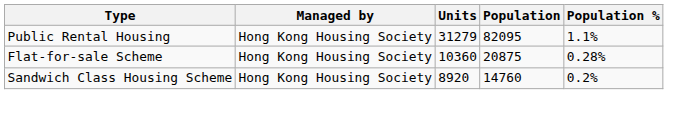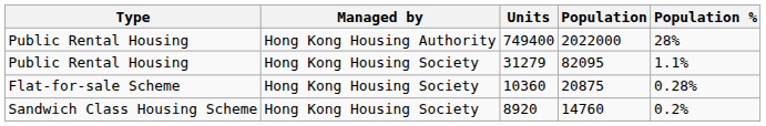+ row: Public Rental Housing | Hong Kong Housing Authority | 749400 | 2022000 | 28%
